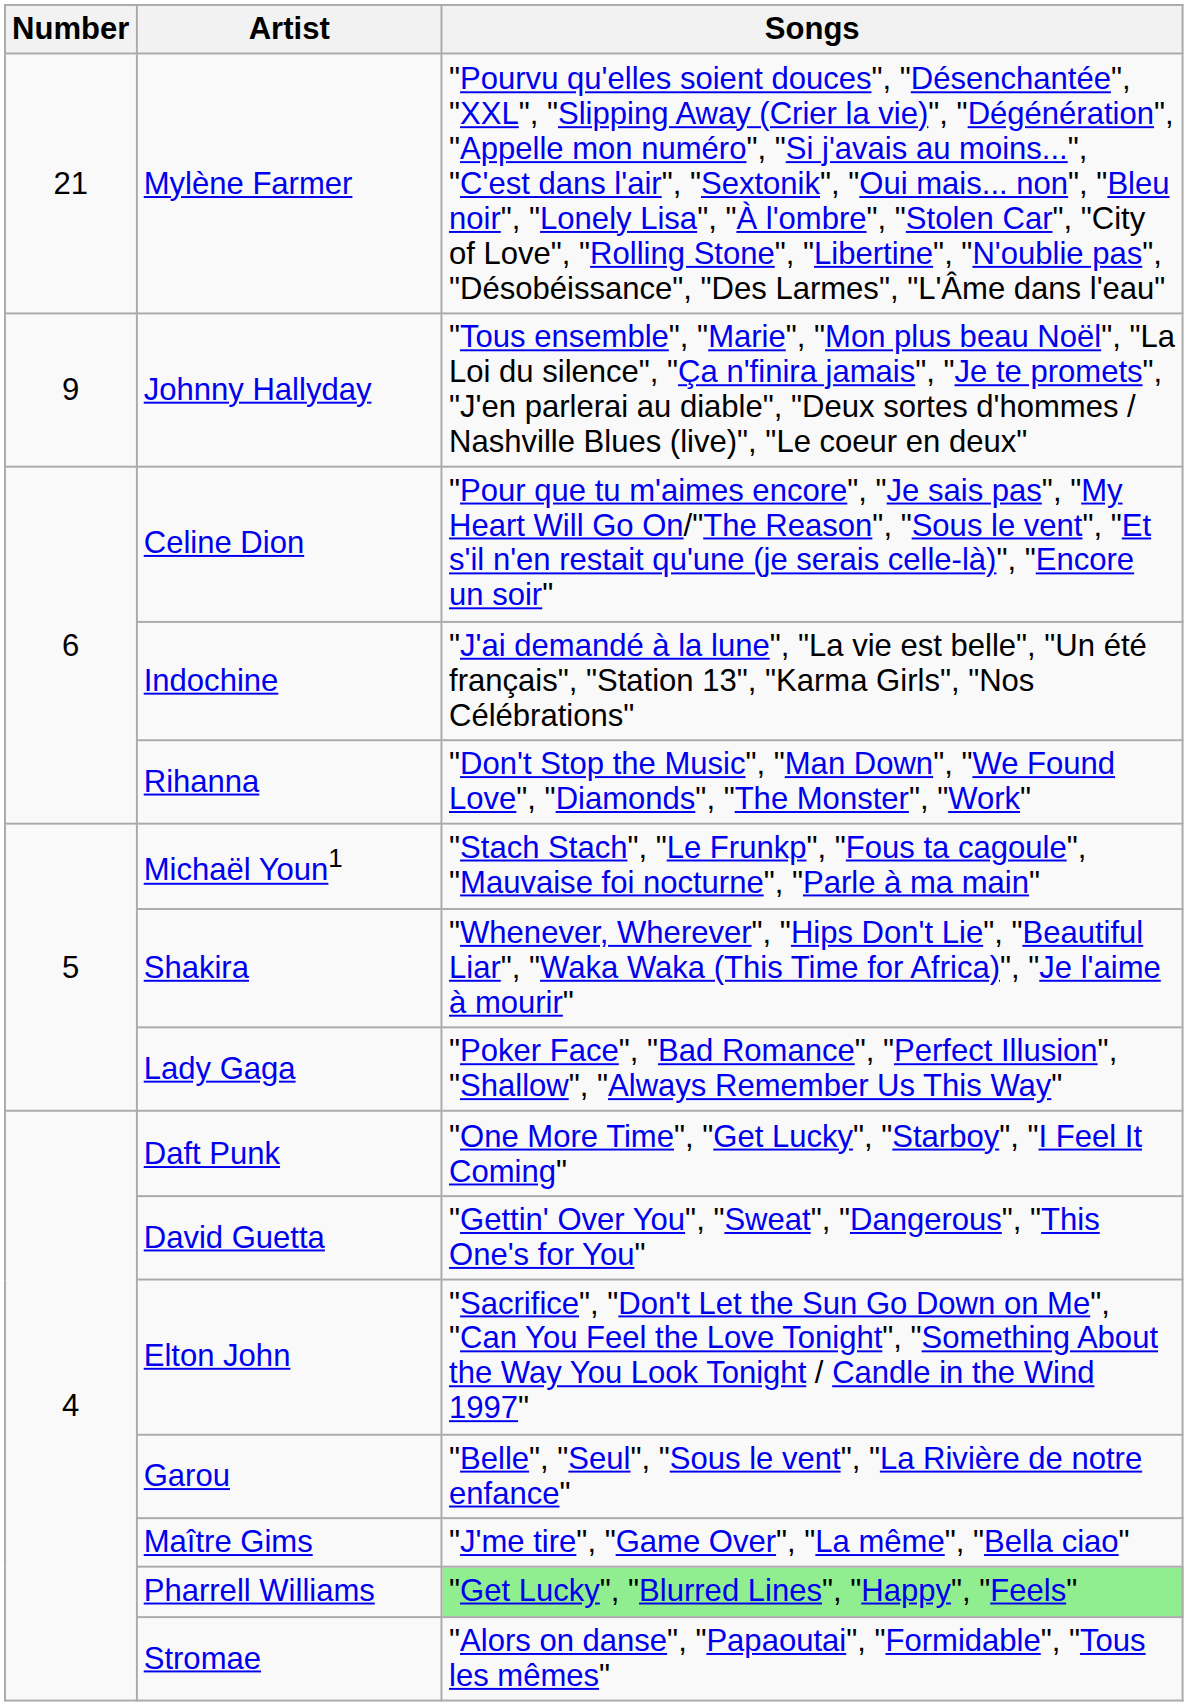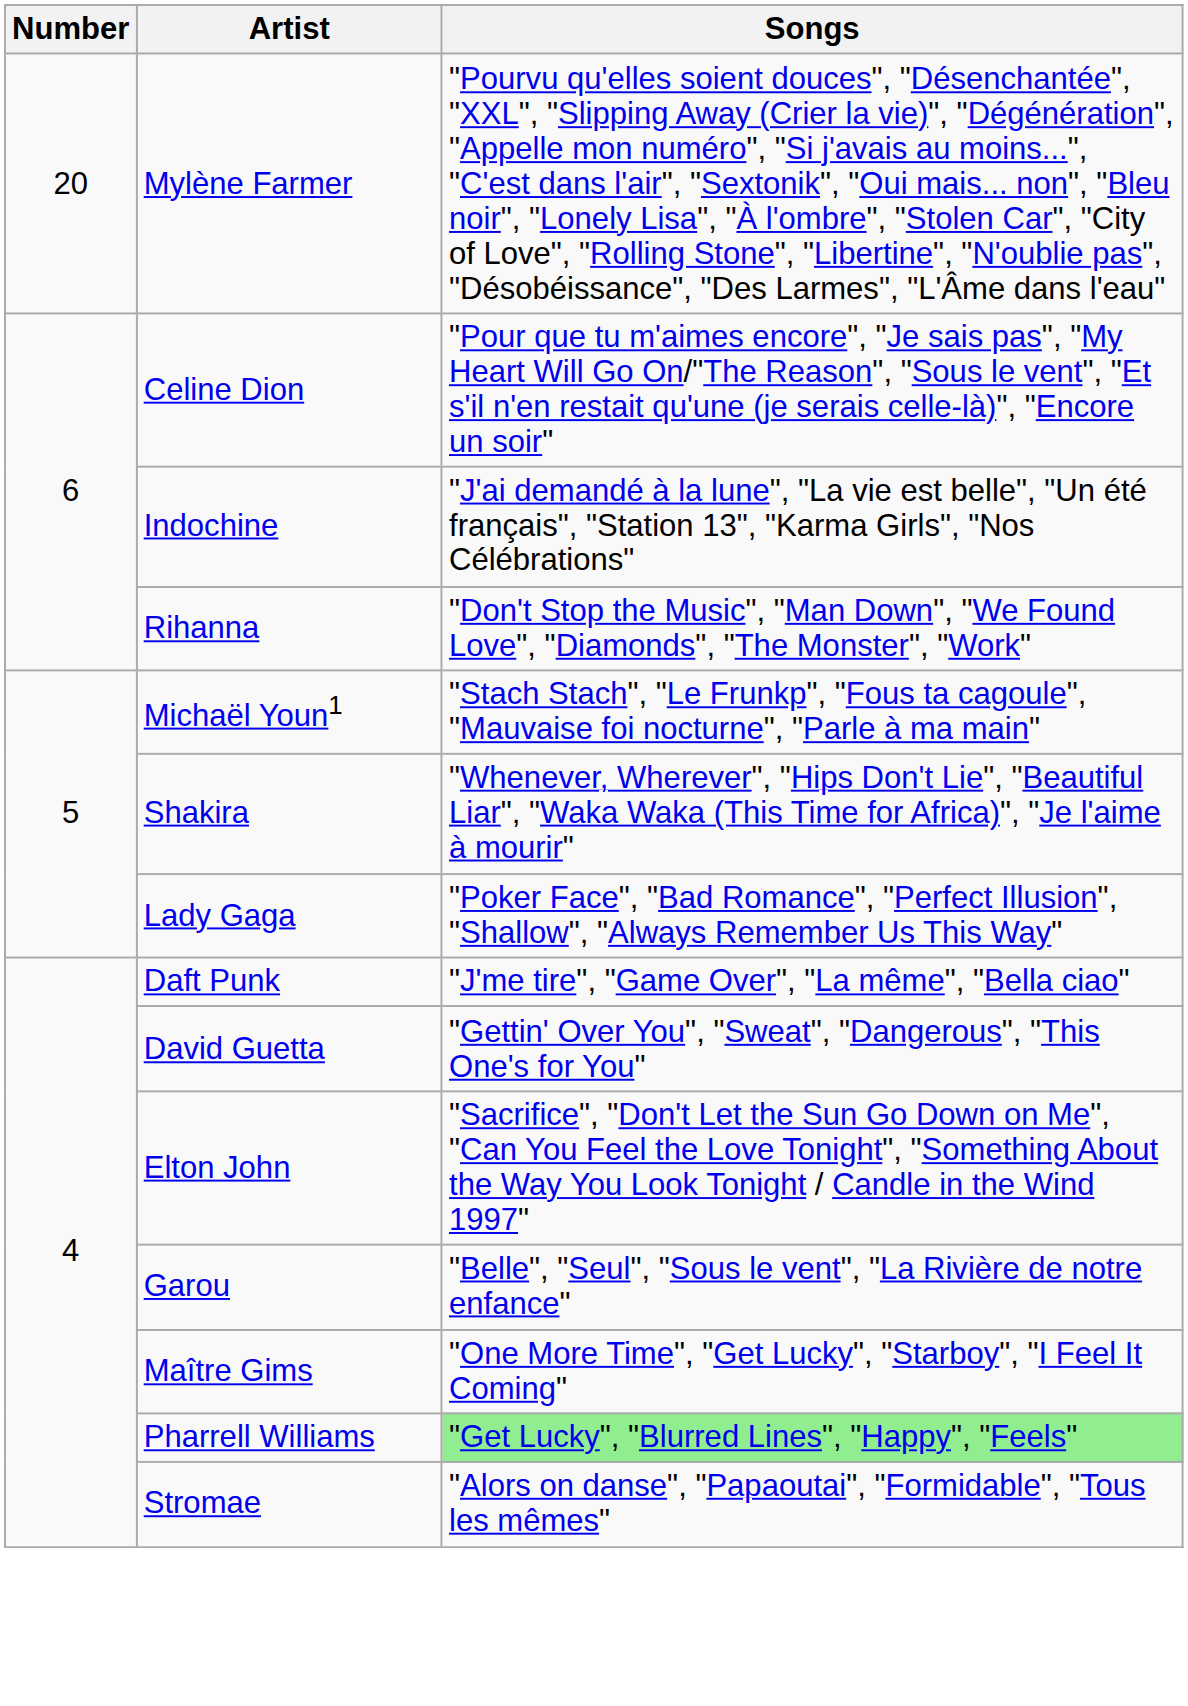Mylène Farmer | Number: 21 -> 20
- row: 9 | Johnny Hallyday | "Tous ensemble", "Marie", "Mon plus beau Noël", "La Loi du silence", "Ça n'finira jamais", "Je te promets", "J'en parlerai au diable", "Deux sortes d'hommes / Nashville Blues (live)", "Le coeur en deux"
Daft Punk | Songs: "One More Time", "Get Lucky", "Starboy", "I Feel It Coming" -> "J'me tire", "Game Over", "La même", "Bella ciao"
Maître Gims | Songs: "J'me tire", "Game Over", "La même", "Bella ciao" -> "One More Time", "Get Lucky", "Starboy", "I Feel It Coming"
